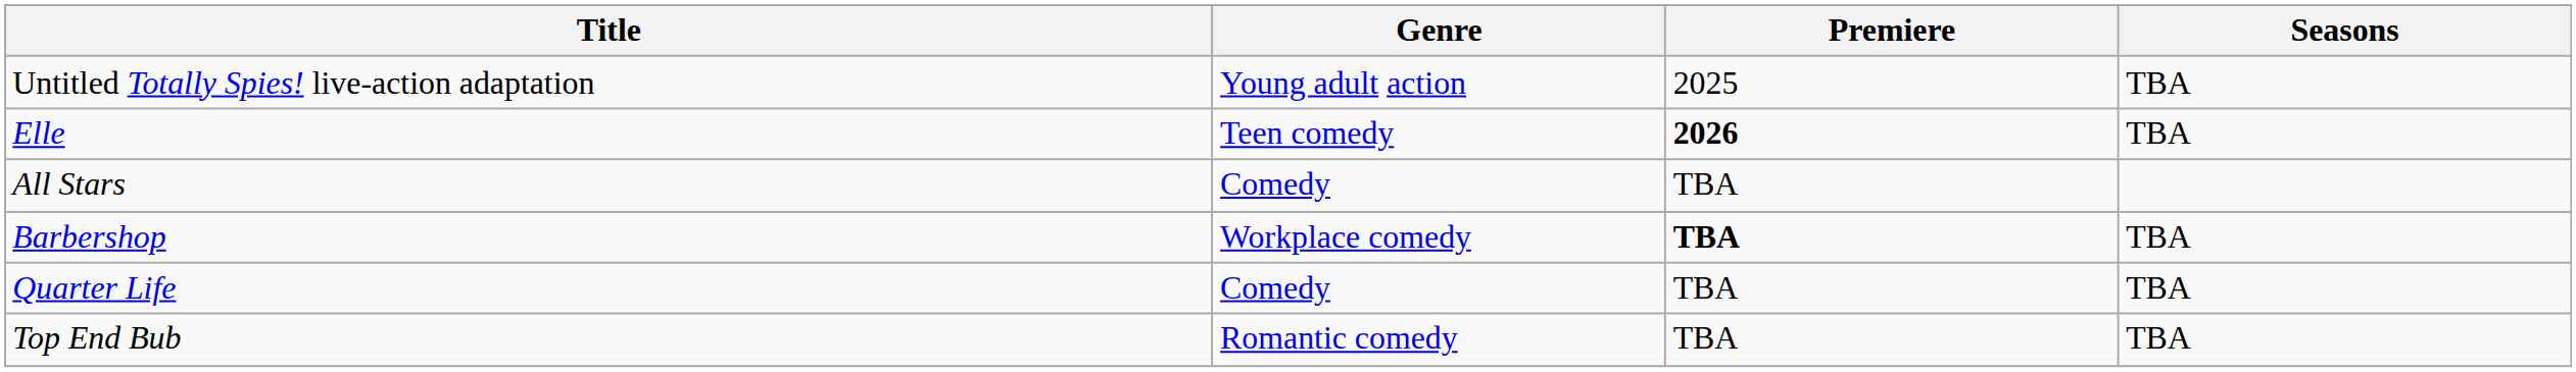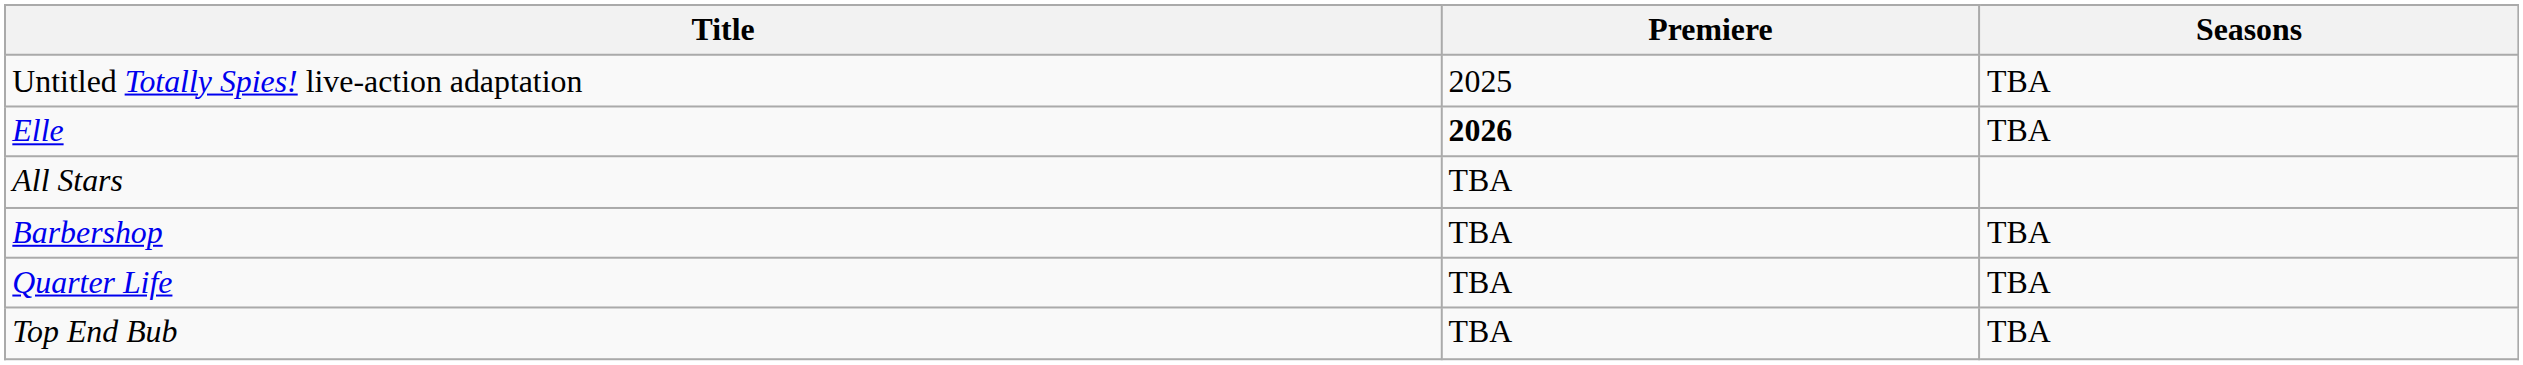- column: Genre | Young adult action | Teen comedy | Comedy | Workplace comedy | Comedy | Romantic comedy
Barbershop | Premiere: bold -> normal
